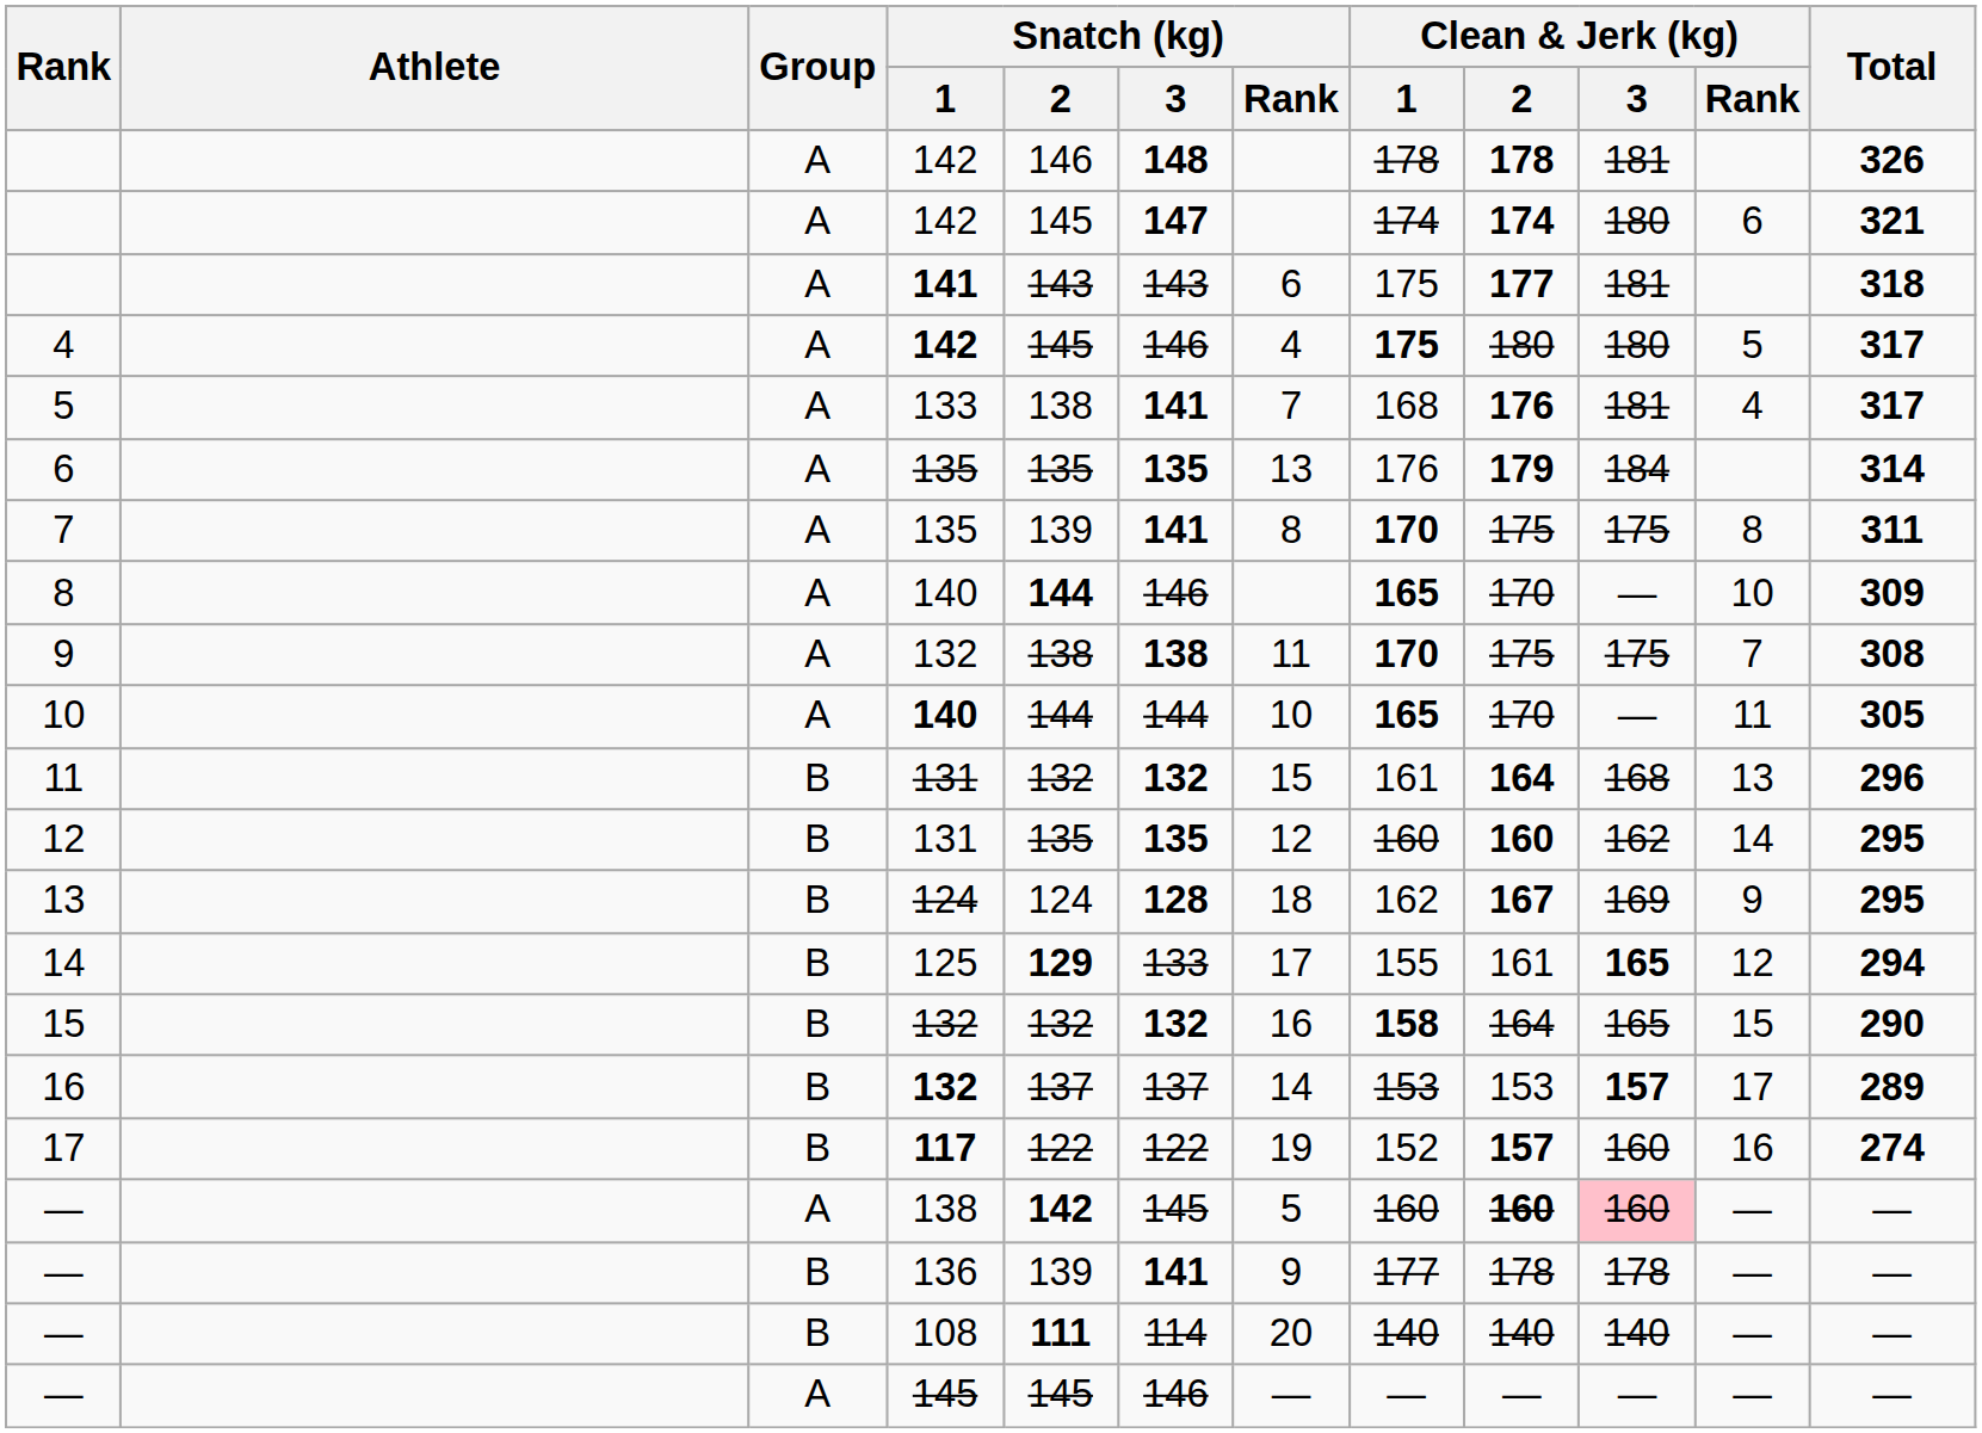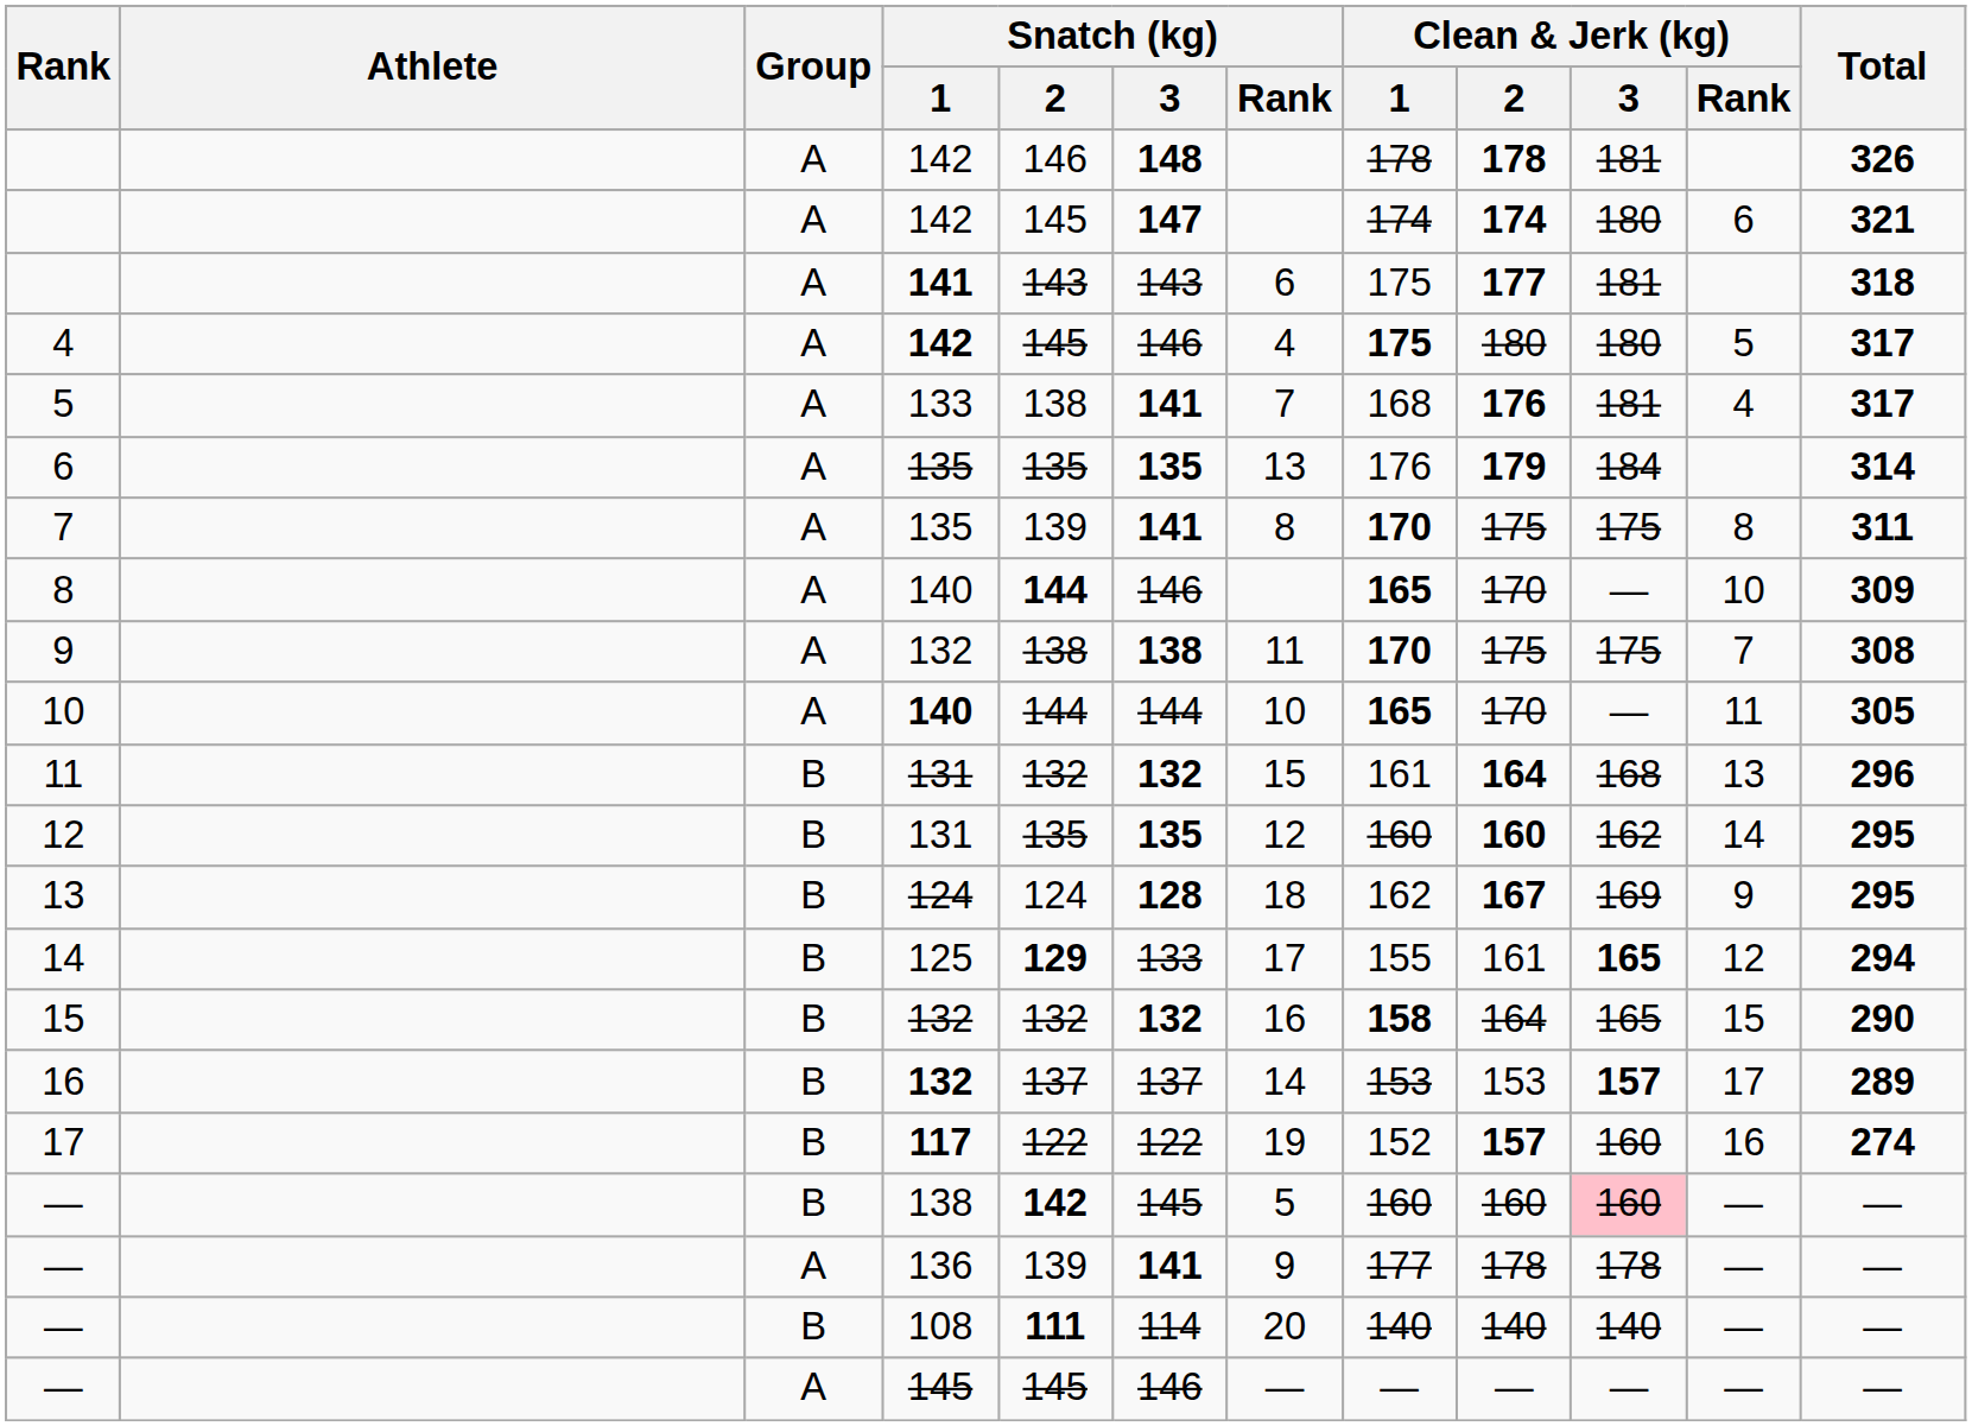— / 138 | Group: A -> B
— / 138 | Clean & Jerk (kg) / 2: bold -> normal
— / 136 | Group: B -> A
